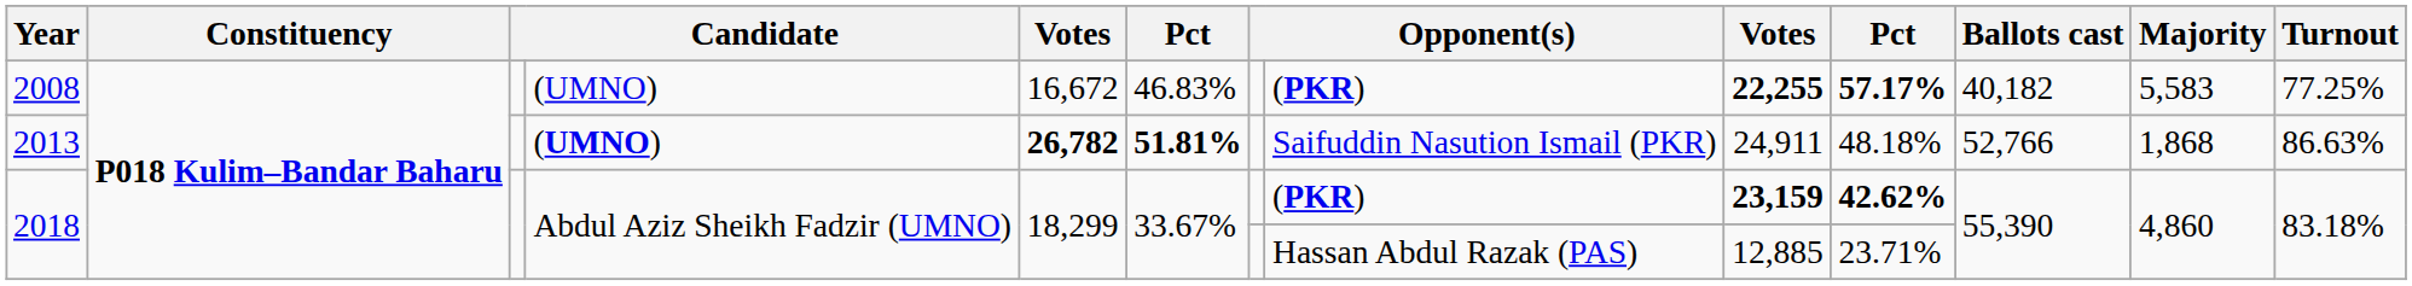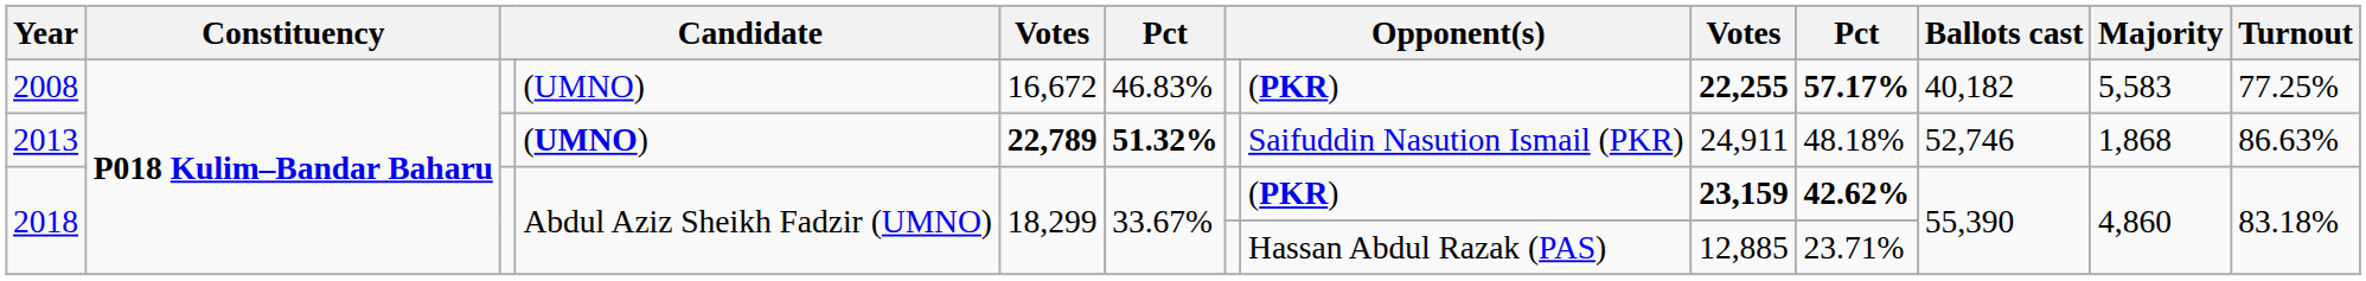2013 | column 5: 26,782 -> 22,789
2013 | column 6: 51.81% -> 51.32%
2013 | Ballots cast: 52,766 -> 52,746
